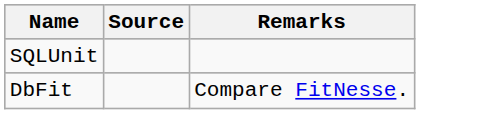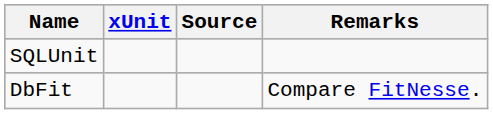+ column: xUnit
